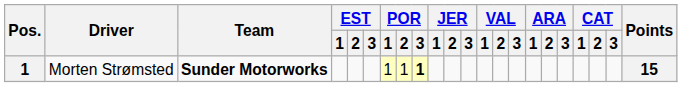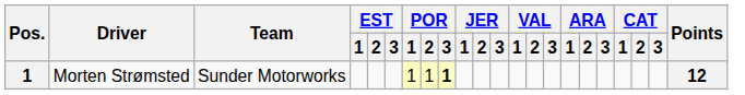Morten Strømsted | Team: bold -> normal
Morten Strømsted | Points: 15 -> 12
